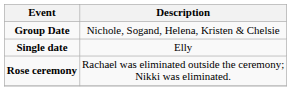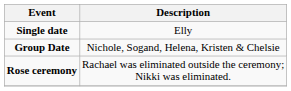rows swapped: Single date <-> Group Date
